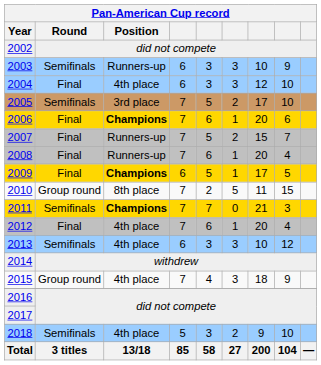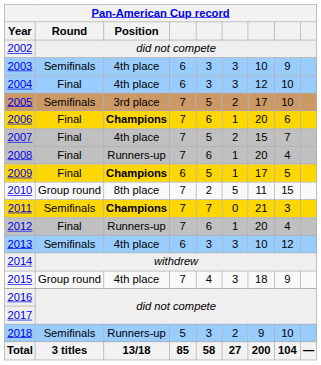2003 | Position: Runners-up -> 4th place
2007 | Position: Runners-up -> 4th place
2012 | Position: 4th place -> Runners-up
2018 | Position: 4th place -> Runners-up
